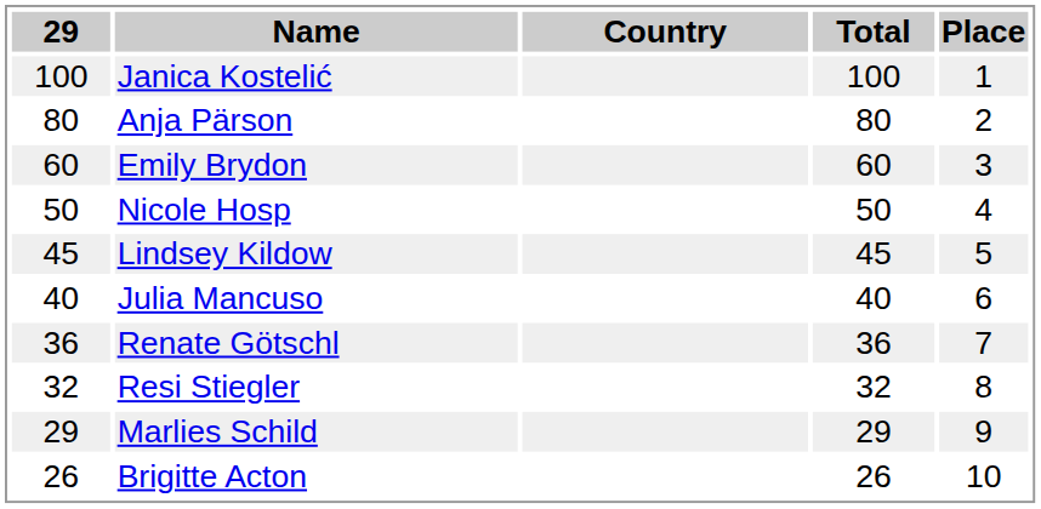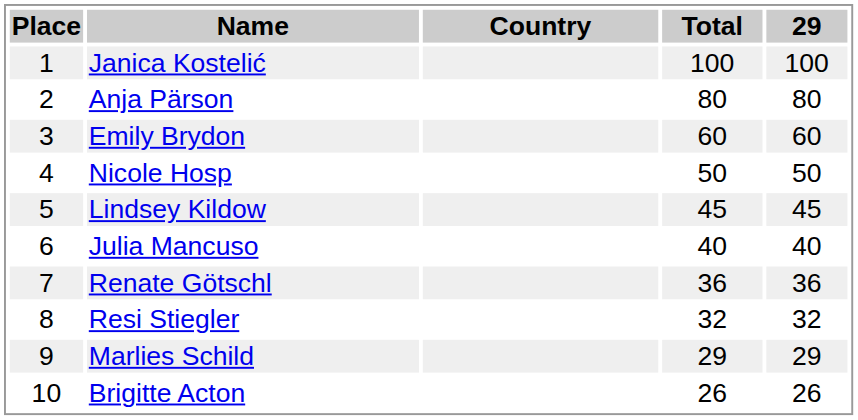columns swapped: Place <-> 29
